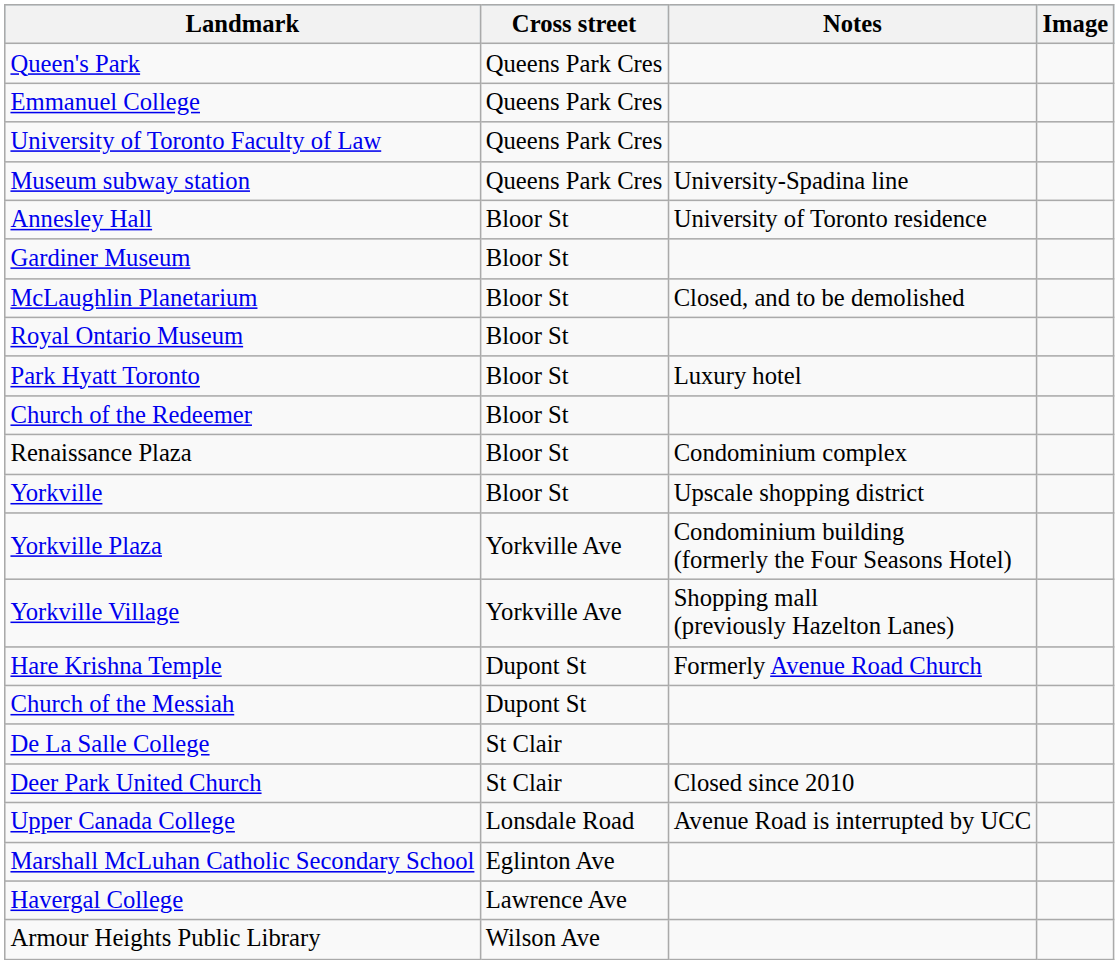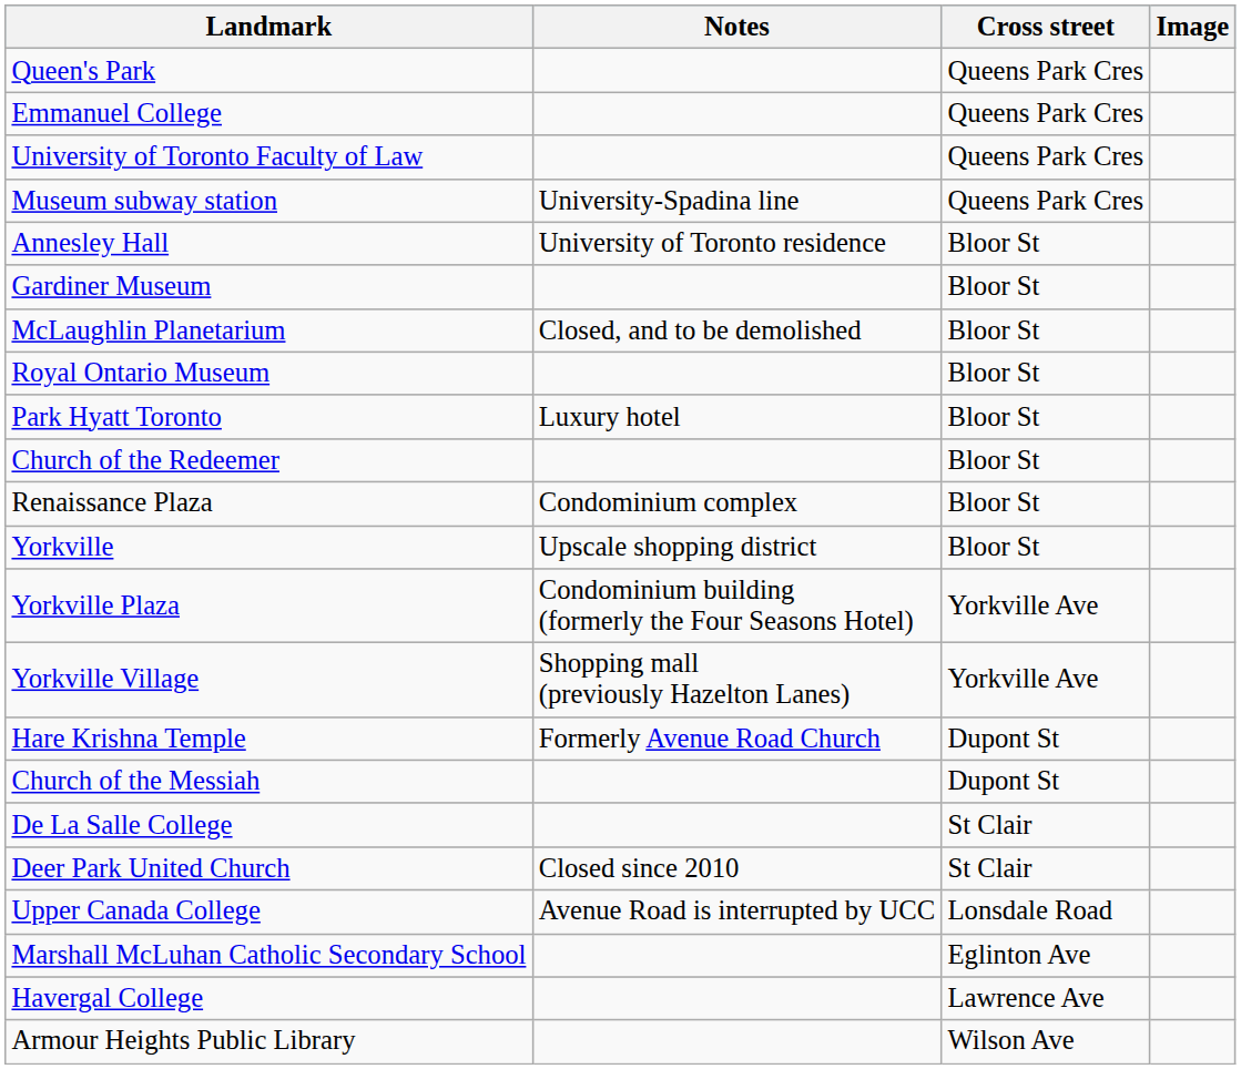columns swapped: Cross street <-> Notes
